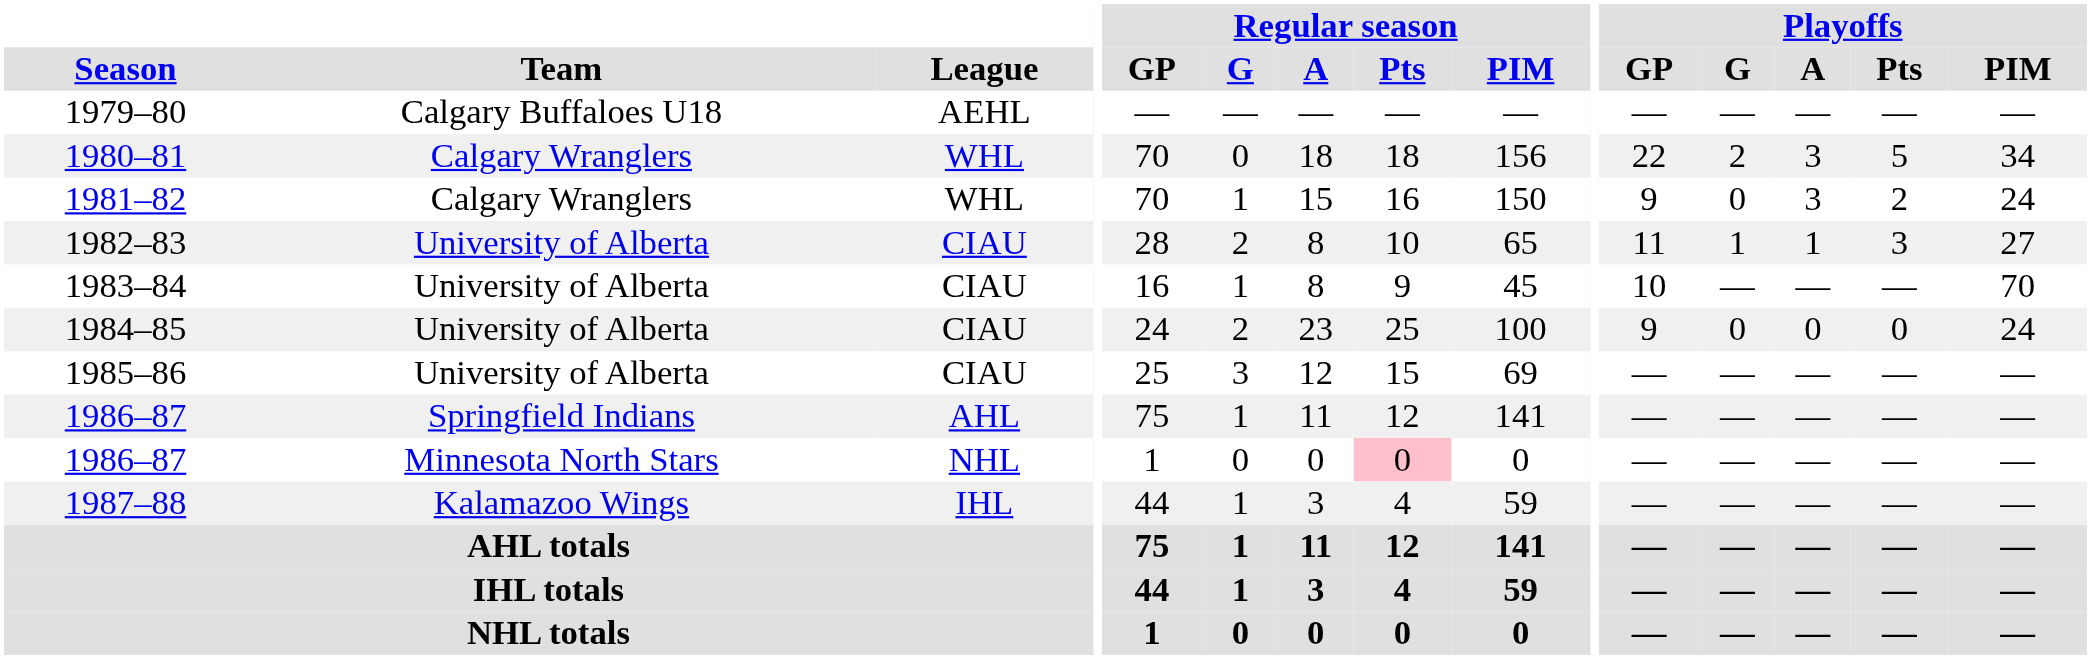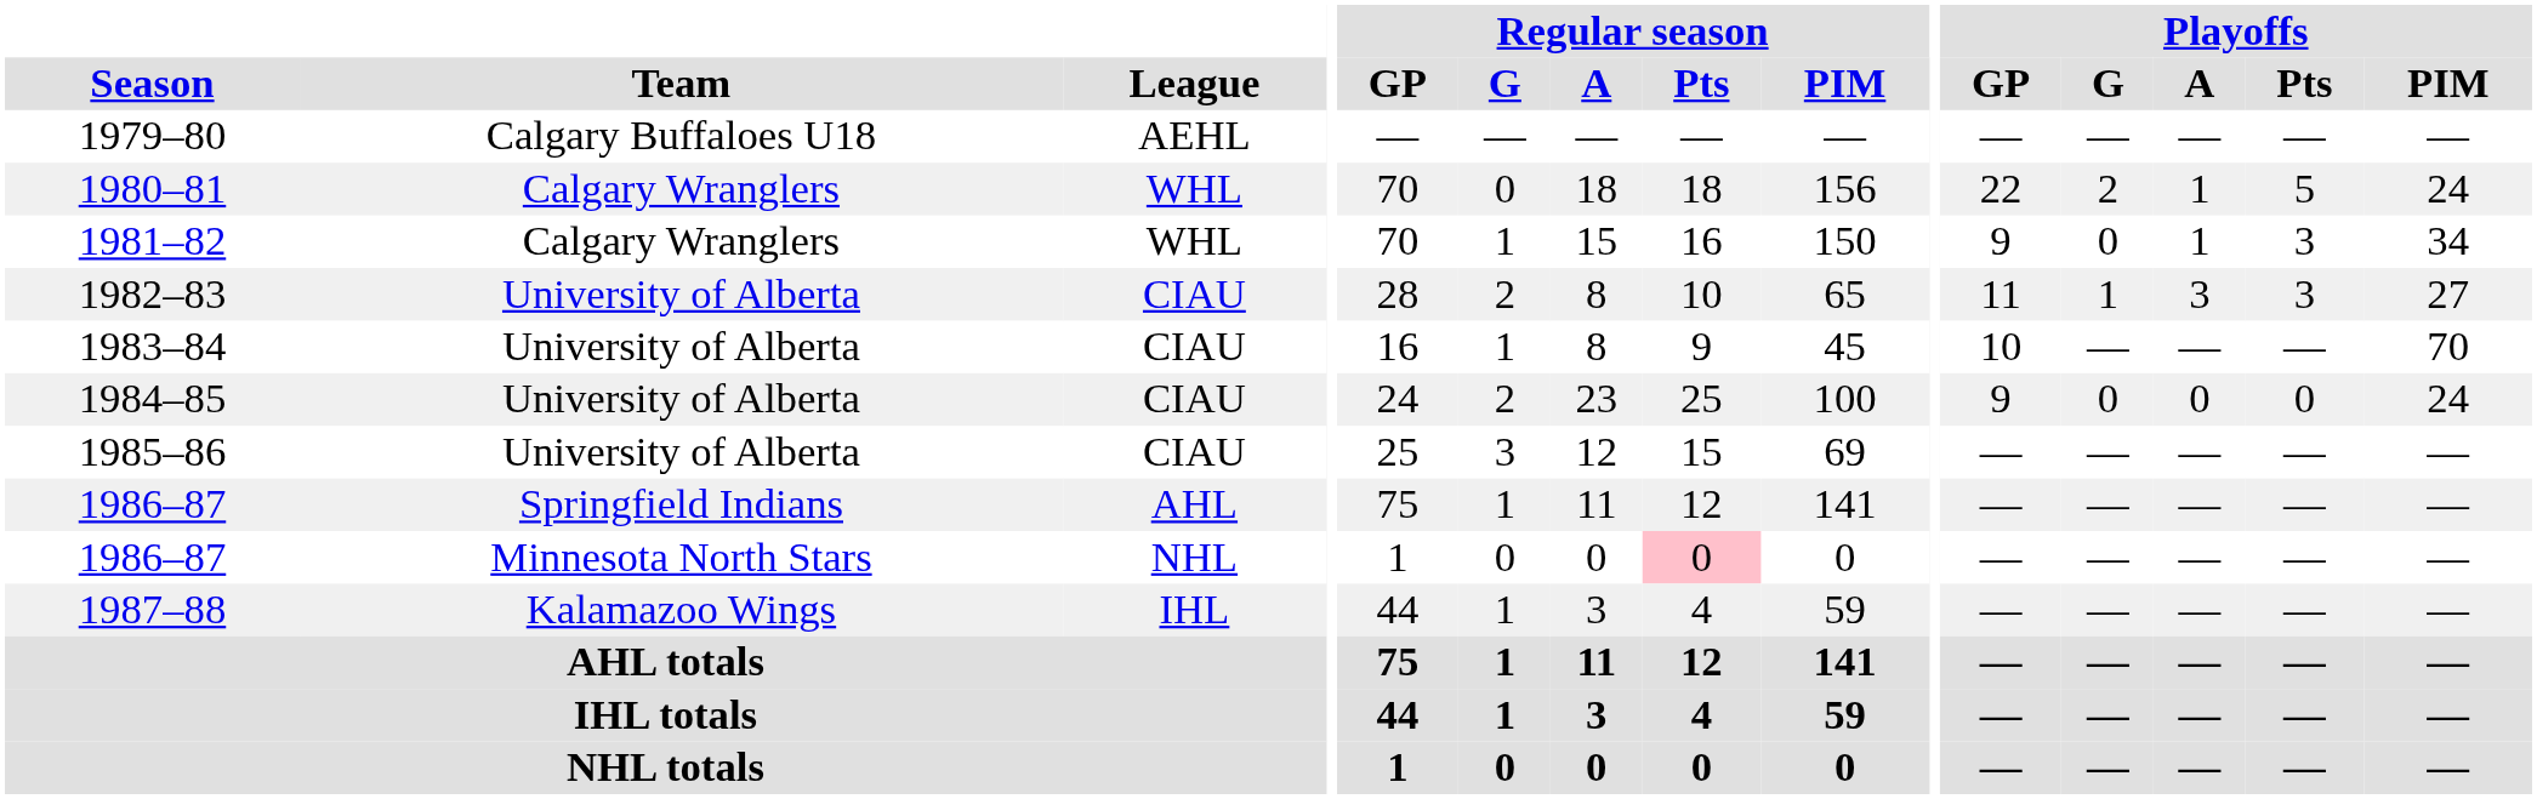1980–81 | Playoffs / A: 3 -> 1
1980–81 | Playoffs / PIM: 34 -> 24
1981–82 | Playoffs / A: 3 -> 1
1981–82 | Playoffs / Pts: 2 -> 3
1981–82 | Playoffs / PIM: 24 -> 34
1982–83 | Playoffs / A: 1 -> 3
